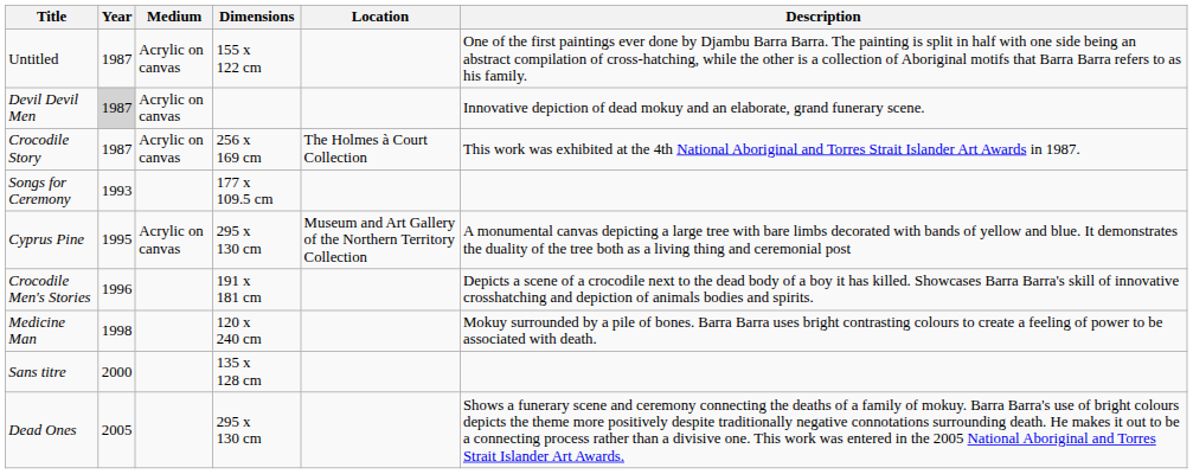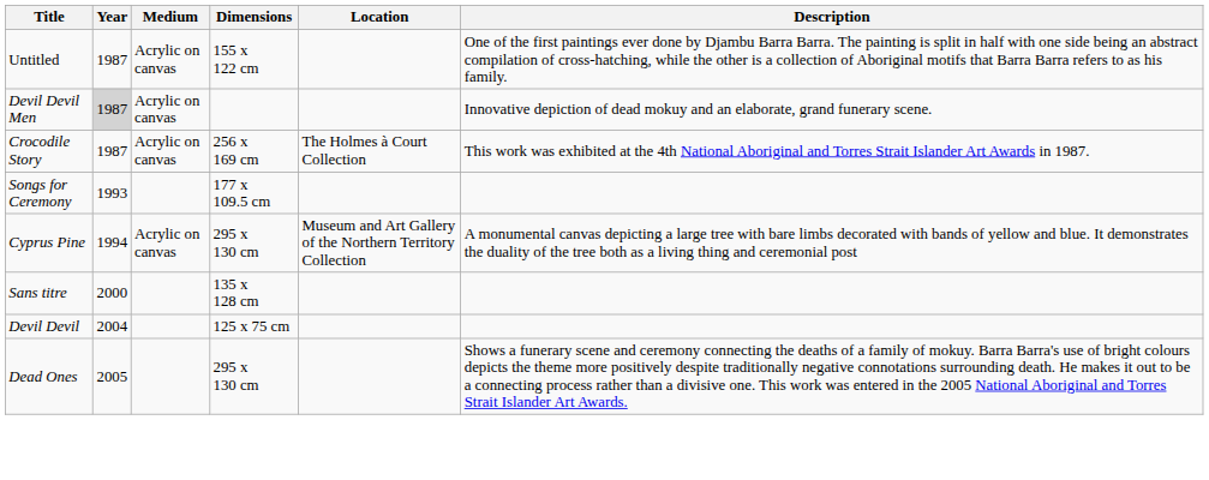Cyprus Pine | Year: 1995 -> 1994
- row: Crocodile Men's Stories | 1996 | 191 x 181 cm | Depicts a scene of a crocodile next to the dead body of a boy it has killed. Showcases Barra Barra's skill of innovative crosshatching and depiction of animals bodies and spirits.
- row: Medicine Man | 1998 | 120 x 240 cm | Mokuy surrounded by a pile of bones. Barra Barra uses bright contrasting colours to create a feeling of power to be associated with death.
+ row: Devil Devil | 2004 | 125 x 75 cm
